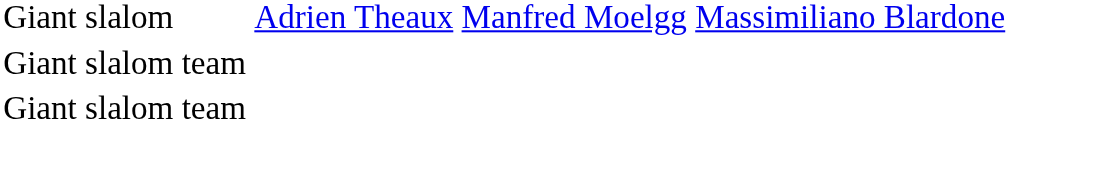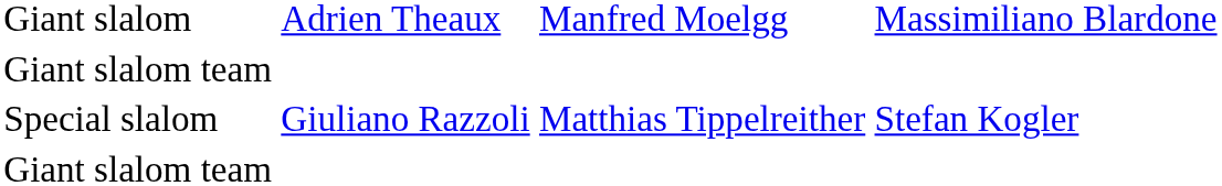+ row: Special slalom | Giuliano Razzoli | Matthias Tippelreither | Stefan Kogler
